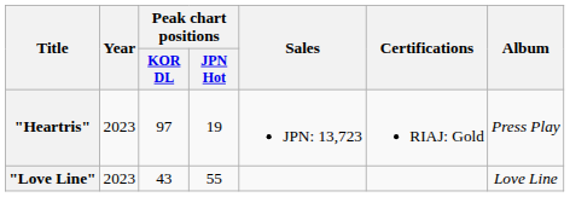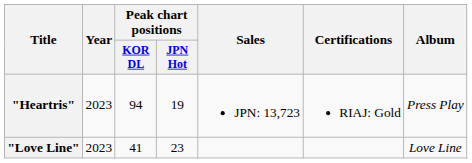"Heartris" | Peak chart positions / KOR DL: 97 -> 94
"Love Line" | Peak chart positions / KOR DL: 43 -> 41
"Love Line" | Peak chart positions / JPN Hot: 55 -> 23
